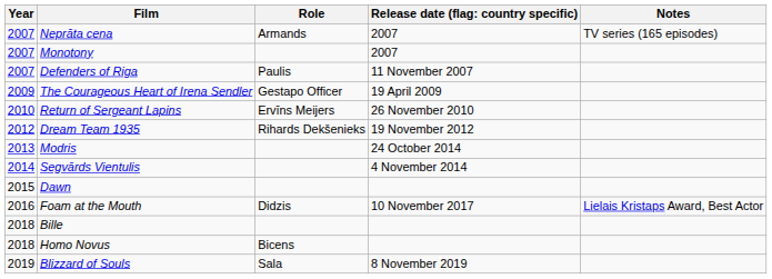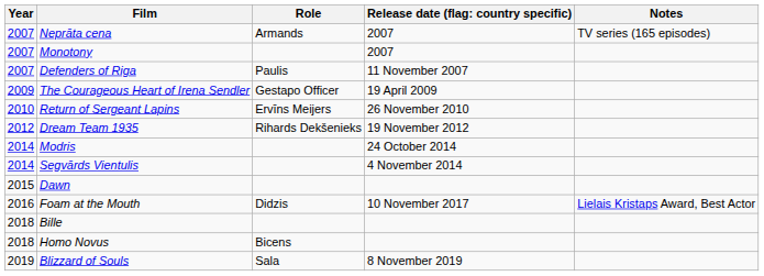Modris | Year: 2013 -> 2014
